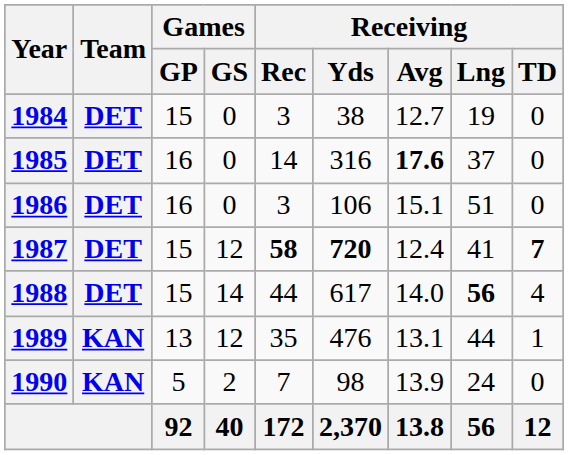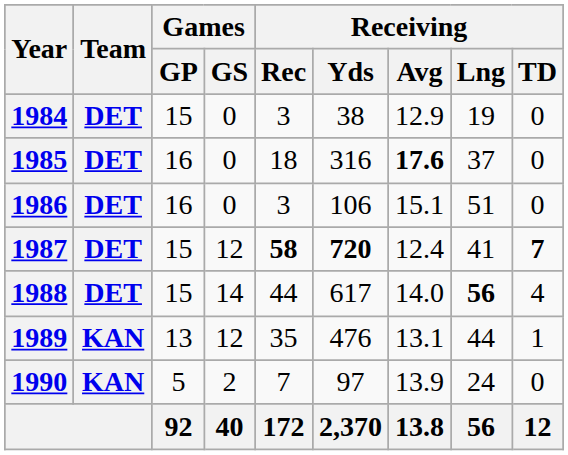1984 | Receiving / Avg: 12.7 -> 12.9
1985 | Receiving / Rec: 14 -> 18
1990 | Receiving / Yds: 98 -> 97
